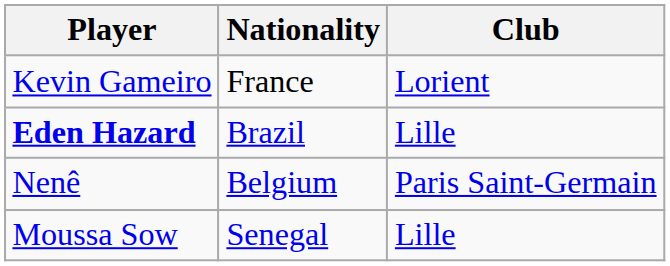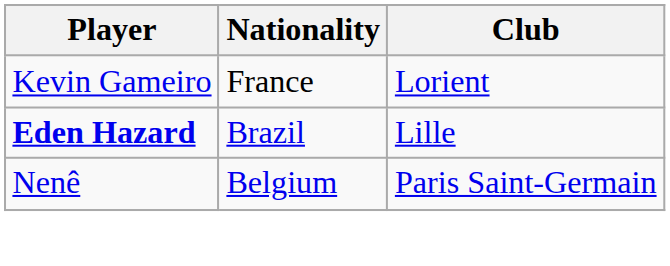- row: Moussa Sow | Senegal | Lille
